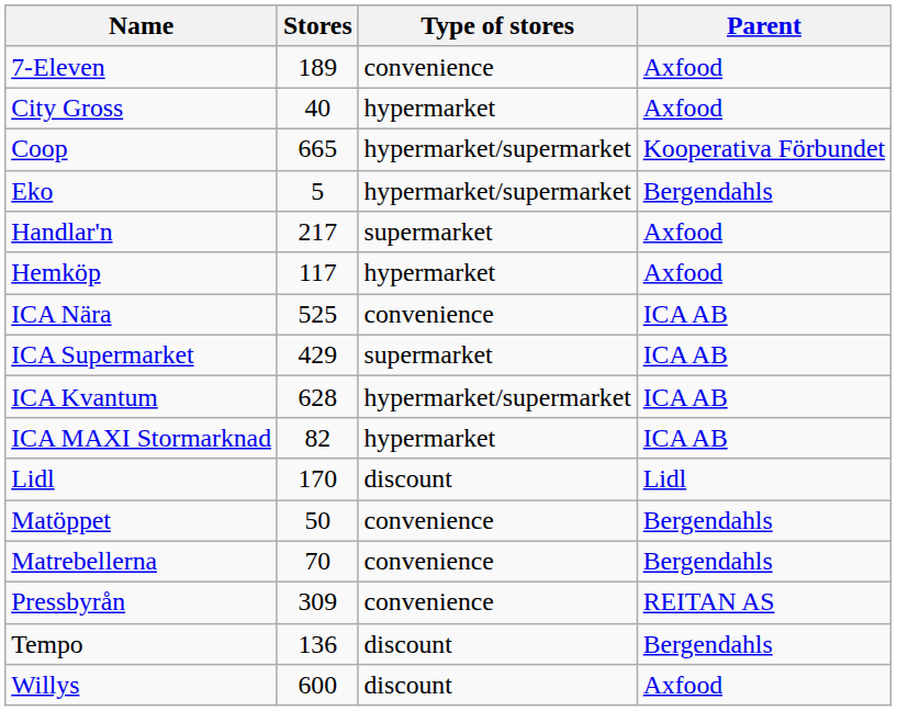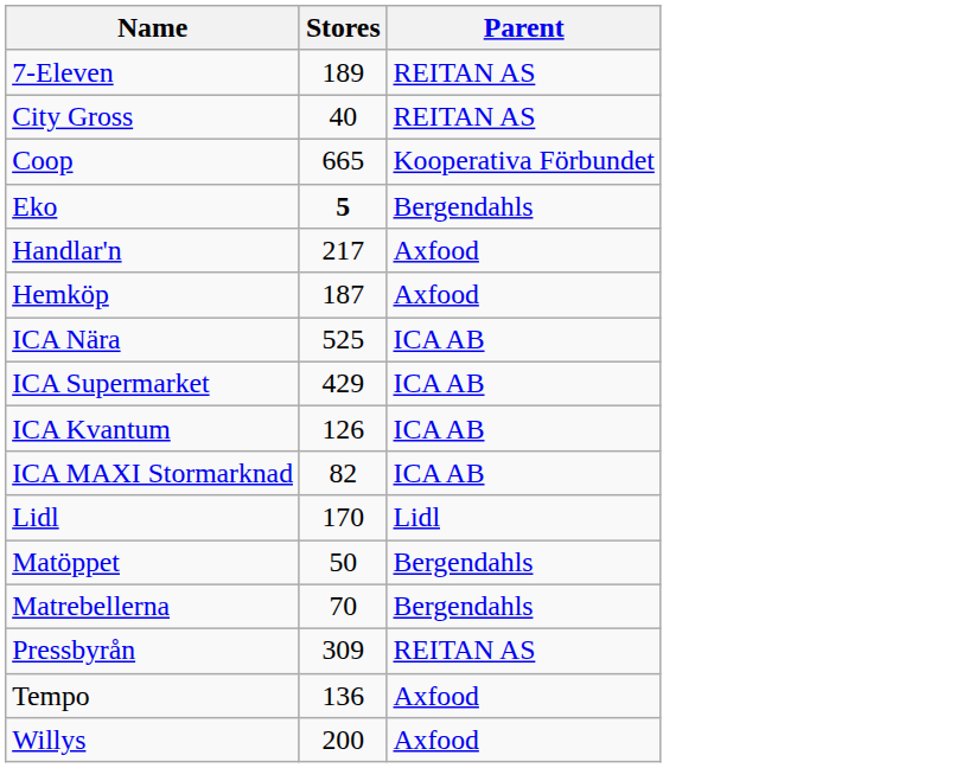- column: Type of stores | convenience | hypermarket | hypermarket/supermarket | hypermarket/supermarket | supermarket | hypermarket | convenience | supermarket | hypermarket/supermarket | hypermarket | discount | convenience | convenience | convenience | discount | discount
7-Eleven | Parent: Axfood -> REITAN AS
City Gross | Parent: Axfood -> REITAN AS
Eko | Stores: normal -> bold
Hemköp | Stores: 117 -> 187
ICA Kvantum | Stores: 628 -> 126
Tempo | Parent: Bergendahls -> Axfood
Willys | Stores: 600 -> 200
